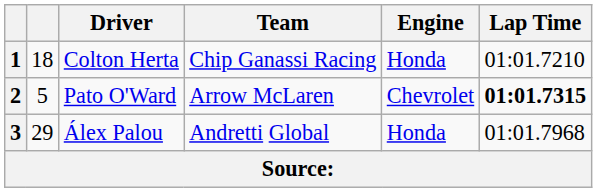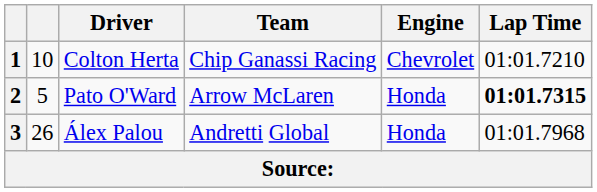1 | column 2: 18 -> 10
1 | Engine: Honda -> Chevrolet
2 | Engine: Chevrolet -> Honda
3 | column 2: 29 -> 26
